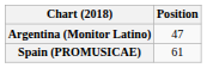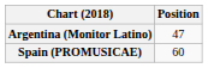Spain (PROMUSICAE) | Position: 61 -> 60
